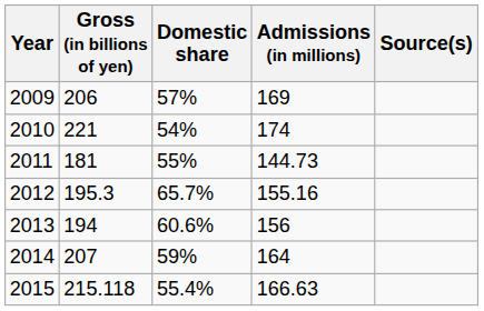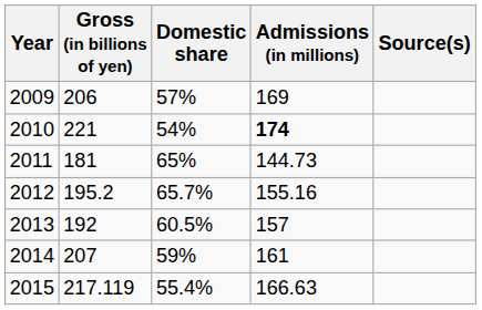2010 | Admissions (in millions): normal -> bold
2011 | Domestic share: 55% -> 65%
2012 | Gross (in billions of yen): 195.3 -> 195.2
2013 | Gross (in billions of yen): 194 -> 192
2013 | Domestic share: 60.6% -> 60.5%
2013 | Admissions (in millions): 156 -> 157
2014 | Admissions (in millions): 164 -> 161
2015 | Gross (in billions of yen): 215.118 -> 217.119
